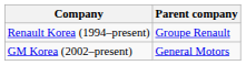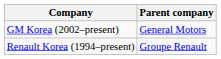rows swapped: GM Korea (2002–present) <-> Renault Korea (1994–present)
